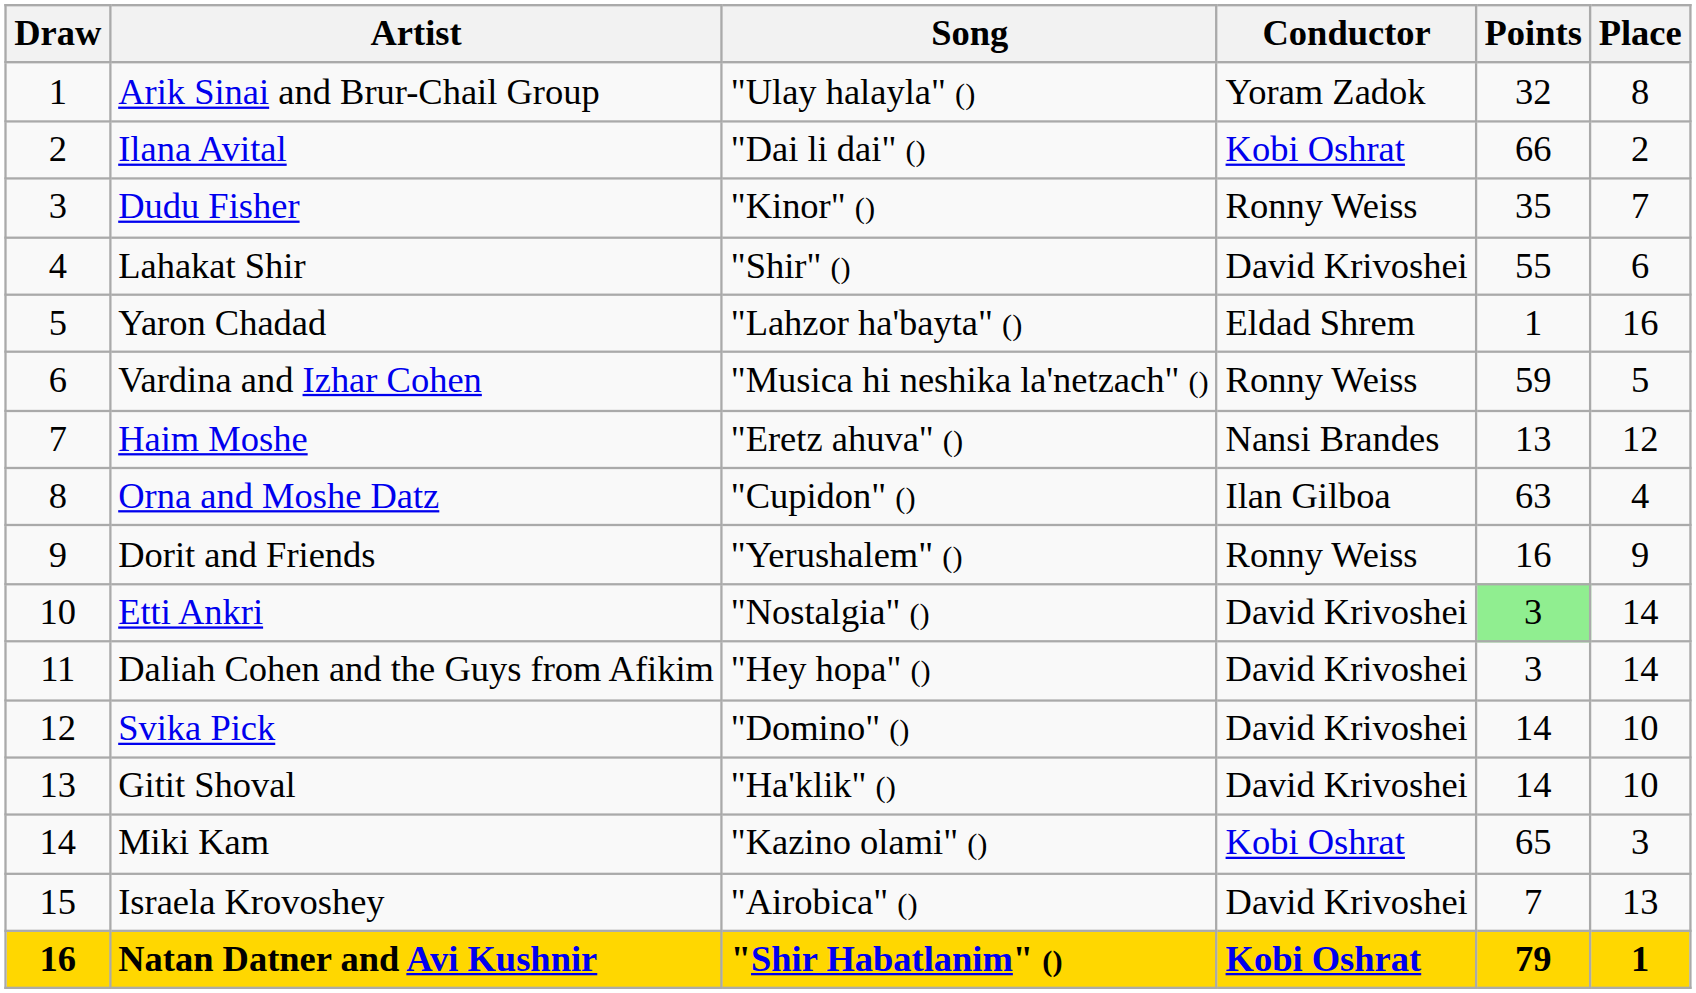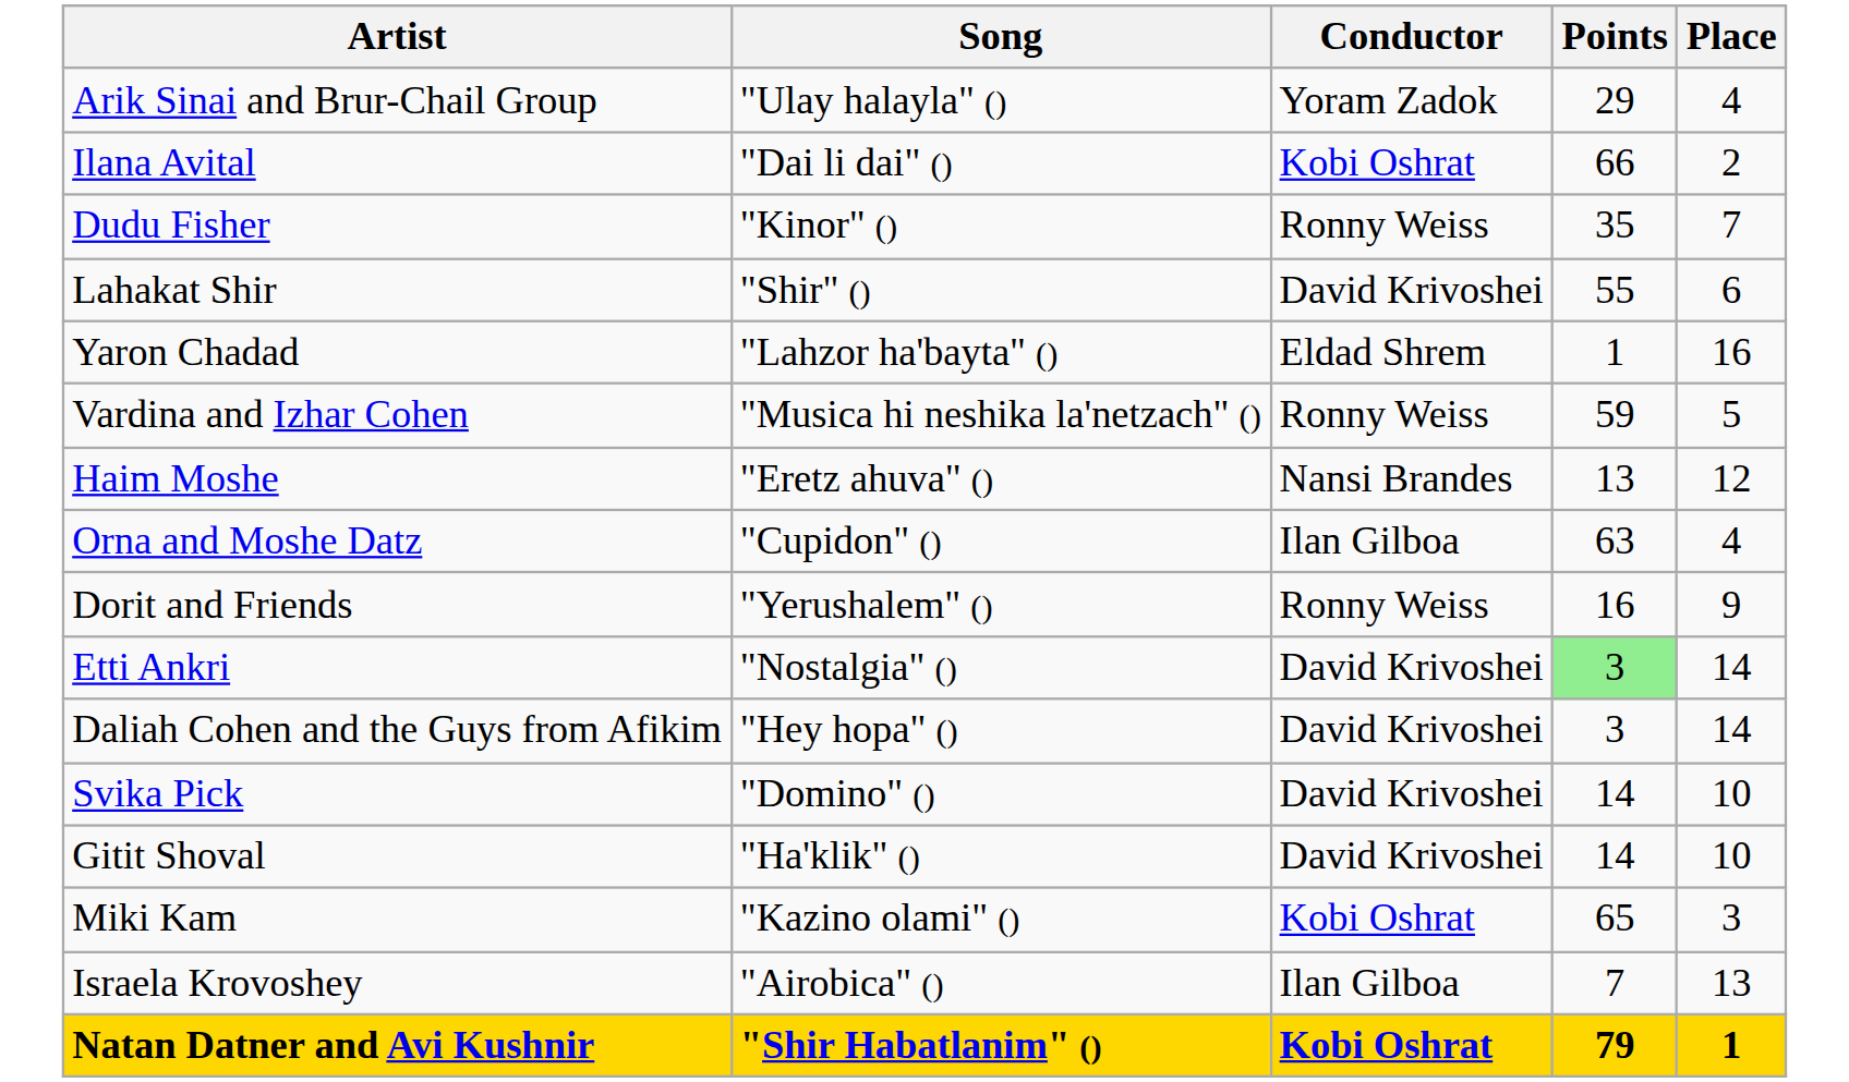- column: Draw | 1 | 2 | 3 | 4 | 5 | 6 | 7 | 8 | 9 | 10 | 11 | 12 | 13 | 14 | 15 | 16
Arik Sinai and Brur-Chail Group | Points: 32 -> 29
Arik Sinai and Brur-Chail Group | Place: 8 -> 4
Israela Krovoshey | Conductor: David Krivoshei -> Ilan Gilboa
